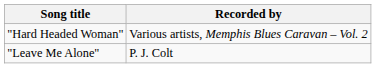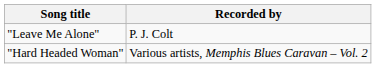rows swapped: "Hard Headed Woman" <-> "Leave Me Alone"
